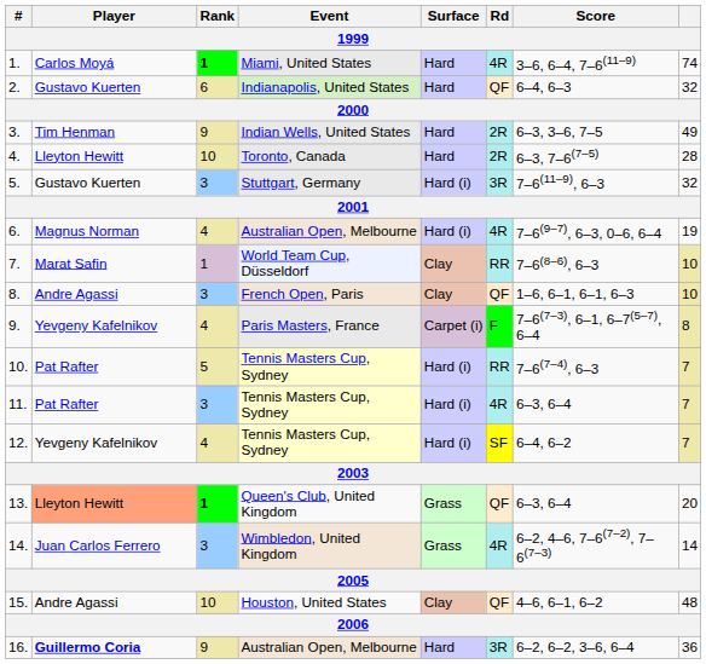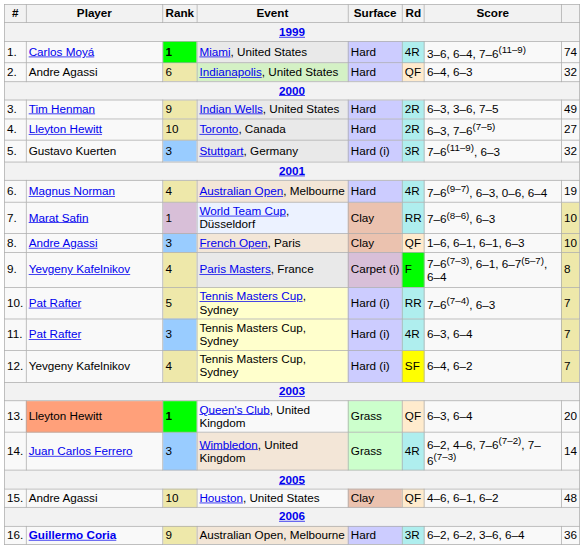2. | Player: Gustavo Kuerten -> Andre Agassi
4. | column 8: 28 -> 27
6. | Surface: Hard (i) -> Hard
